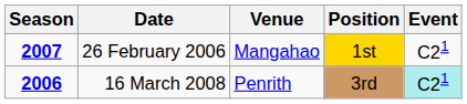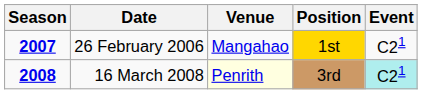16 March 2008 | Season: 2006 -> 2008
16 March 2008 | Venue: no background -> lightyellow background
